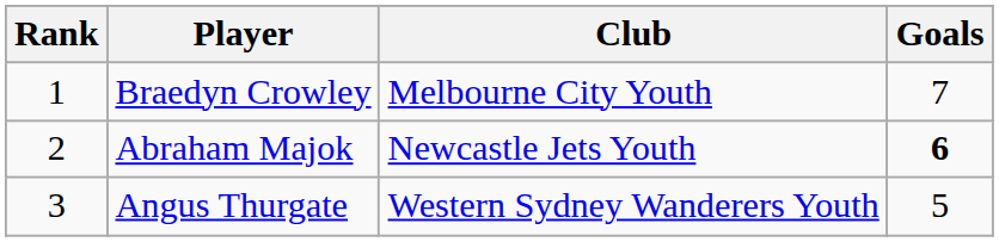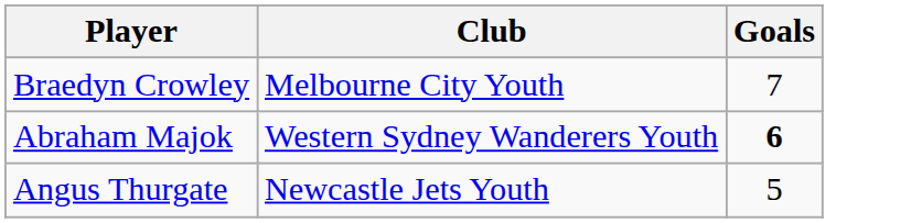- column: Rank | 1 | 2 | 3
Abraham Majok | Club: Newcastle Jets Youth -> Western Sydney Wanderers Youth
Angus Thurgate | Club: Western Sydney Wanderers Youth -> Newcastle Jets Youth
